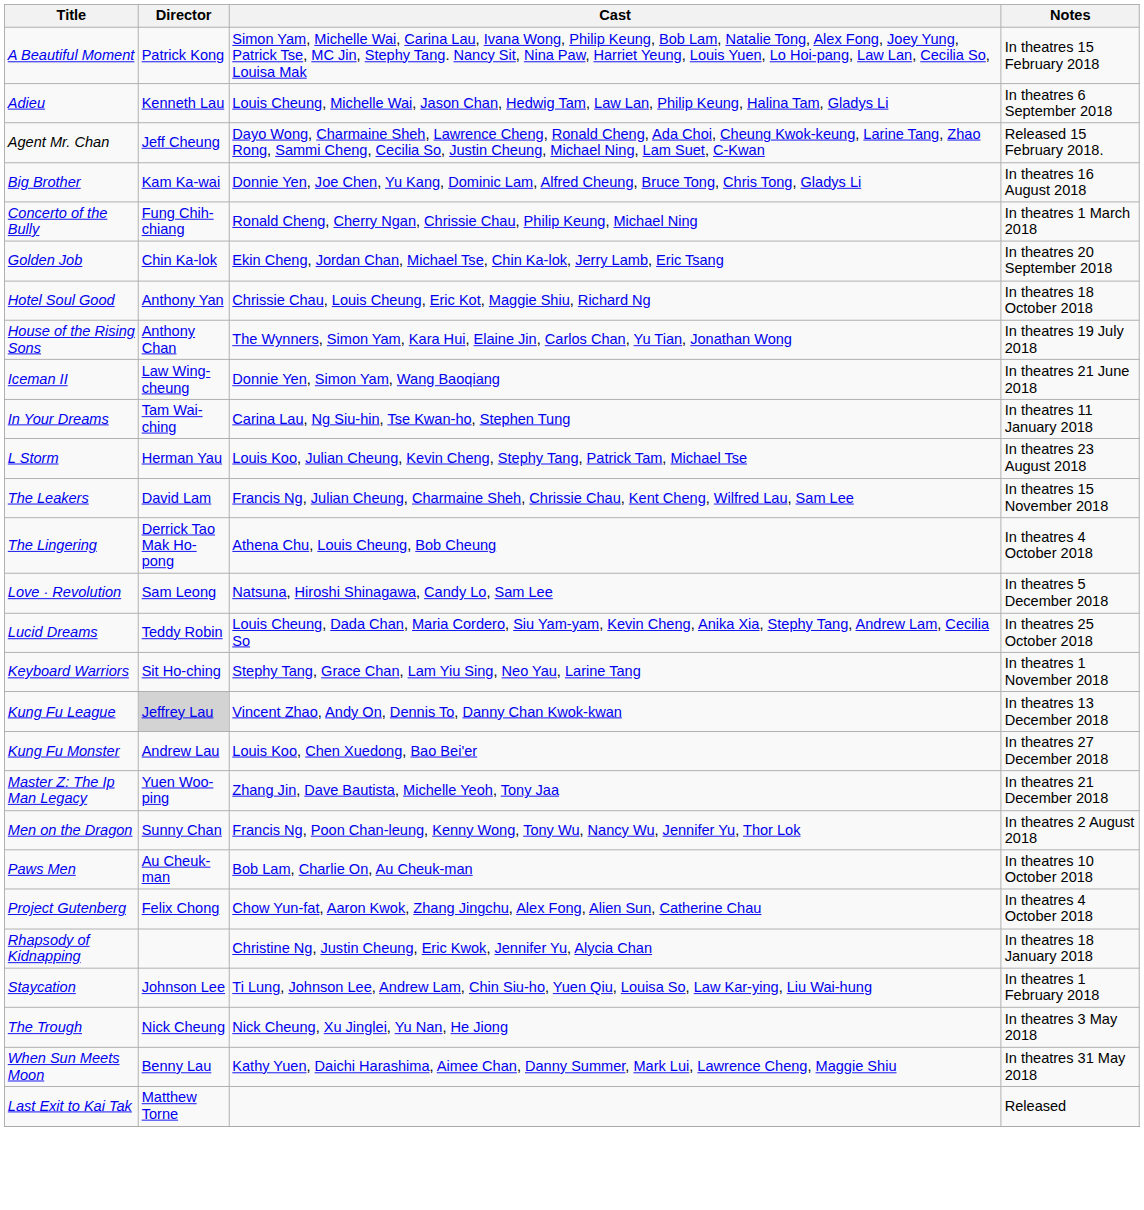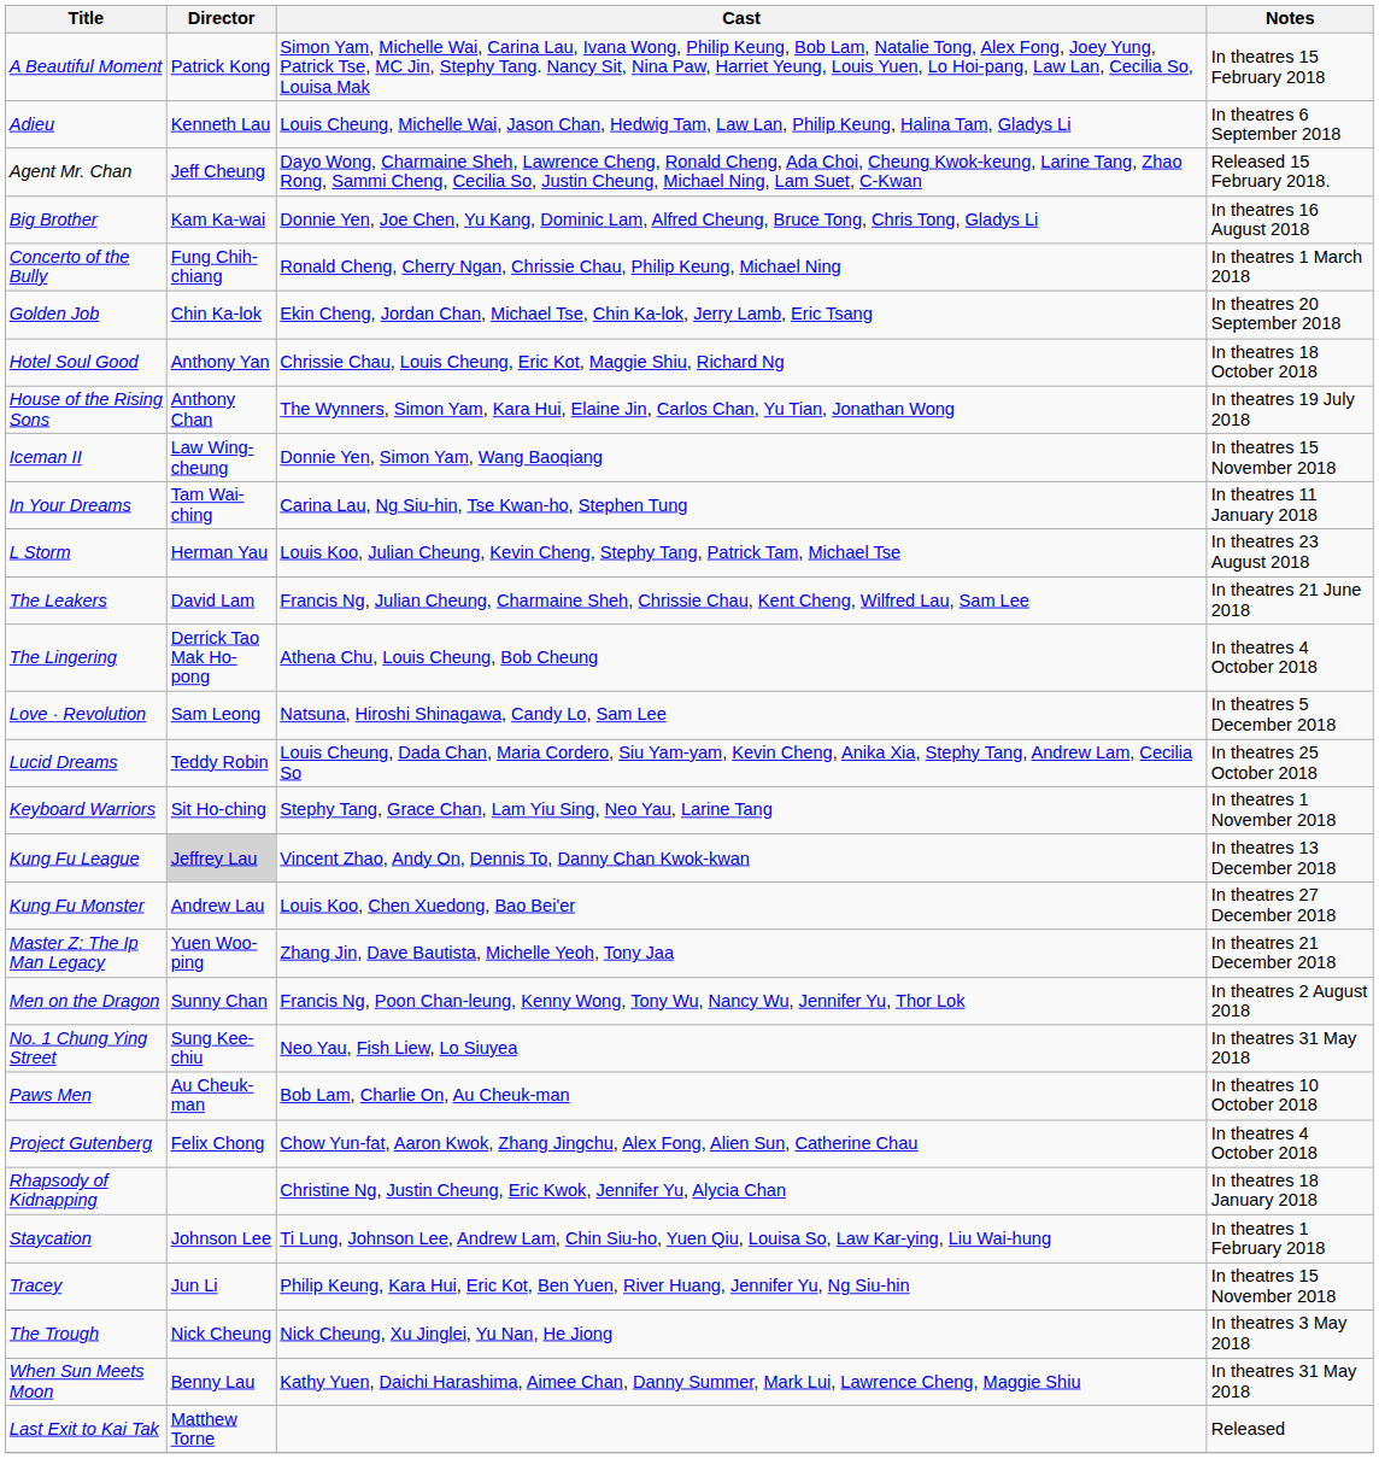Iceman II | Notes: In theatres 21 June 2018 -> In theatres 15 November 2018
The Leakers | Notes: In theatres 15 November 2018 -> In theatres 21 June 2018
+ row: No. 1 Chung Ying Street | Sung Kee-chiu | Neo Yau, Fish Liew, Lo Siuyea | In theatres 31 May 2018
+ row: Tracey | Jun Li | Philip Keung, Kara Hui, Eric Kot, Ben Yuen, River Huang, Jennifer Yu, Ng Siu-hin | In theatres 15 November 2018
